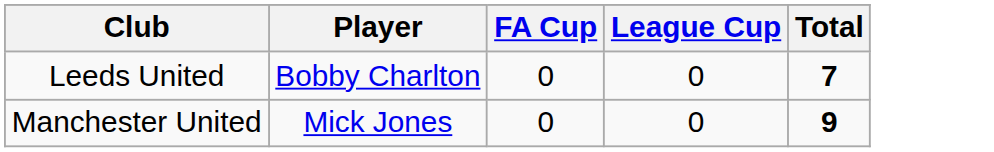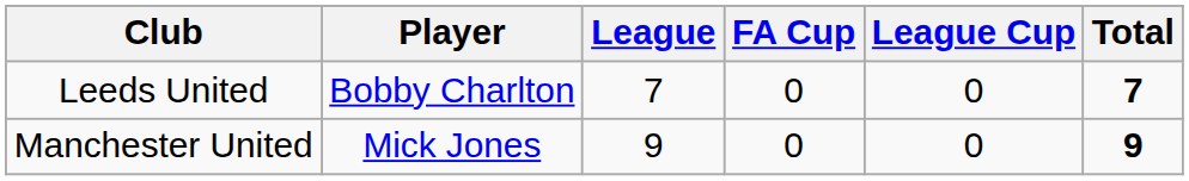+ column: League | 7 | 9
